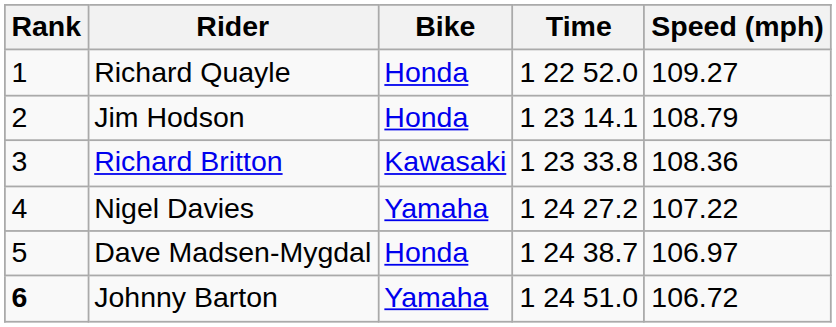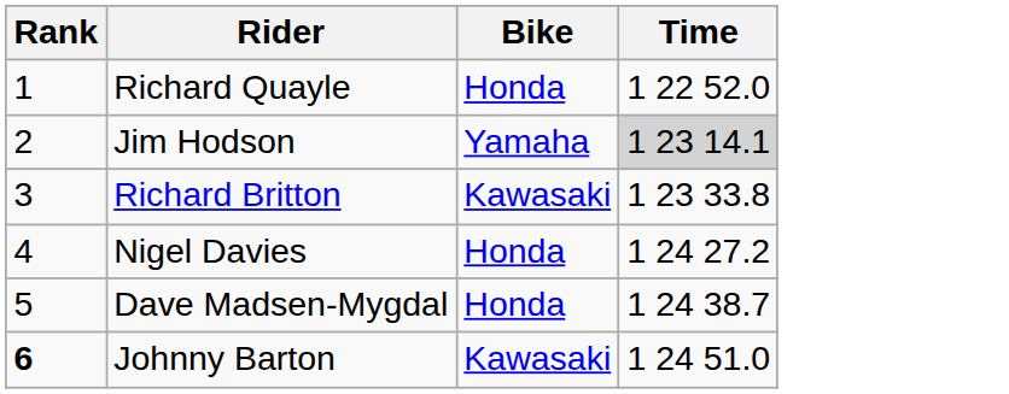- column: Speed (mph) | 109.27 | 108.79 | 108.36 | 107.22 | 106.97 | 106.72
Jim Hodson | Bike: Honda -> Yamaha
Jim Hodson | Time: no background -> lightgrey background
Nigel Davies | Bike: Yamaha -> Honda
Johnny Barton | Bike: Yamaha -> Kawasaki
